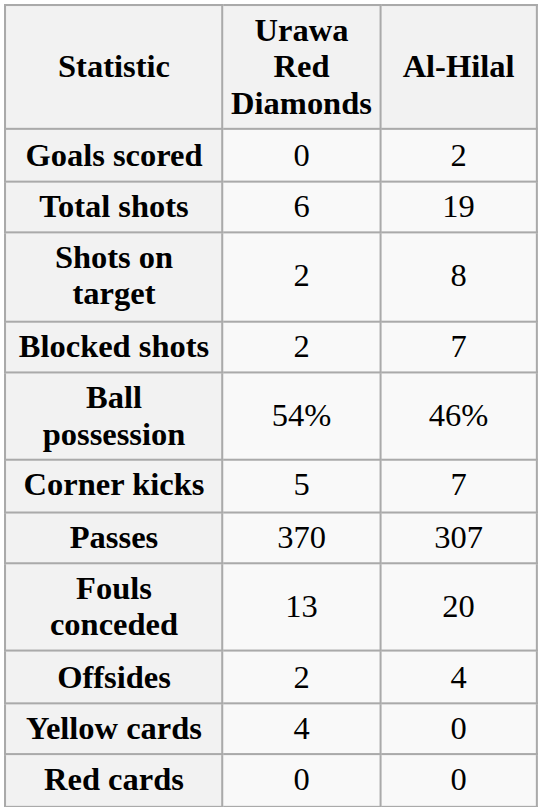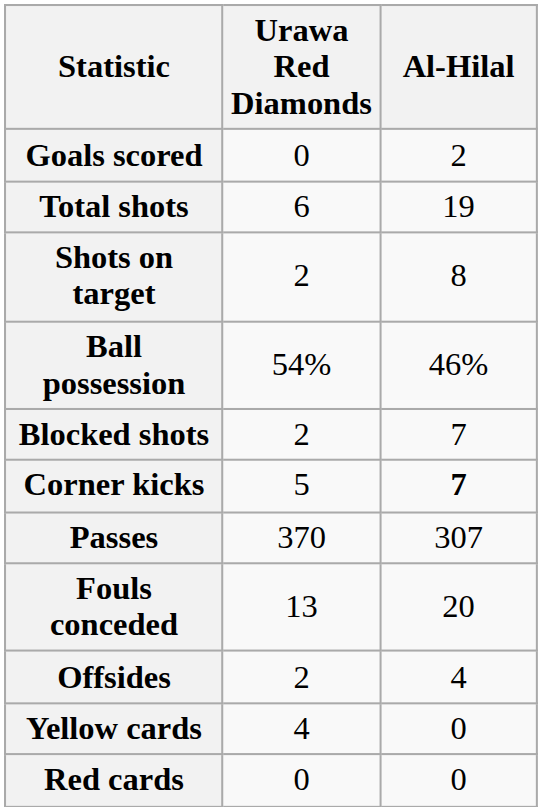rows swapped: Blocked shots <-> Ball possession
Corner kicks | Al-Hilal: normal -> bold
